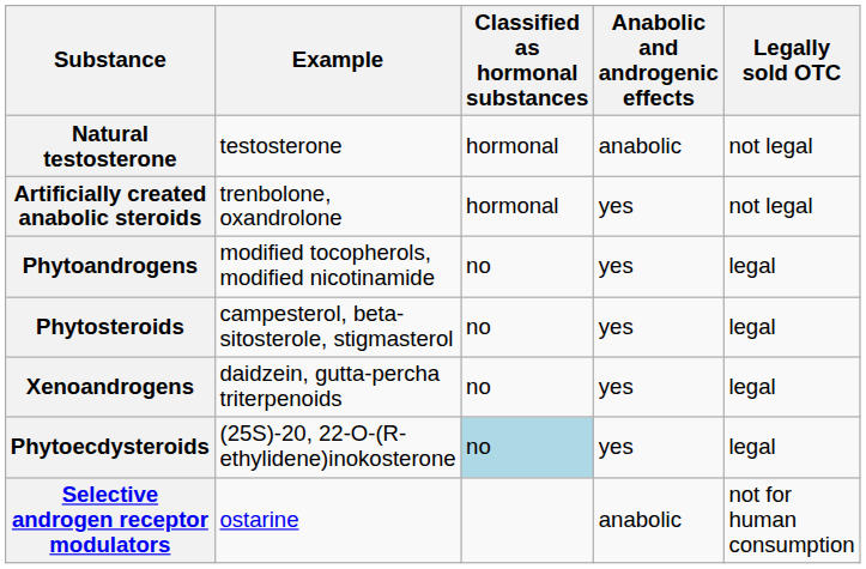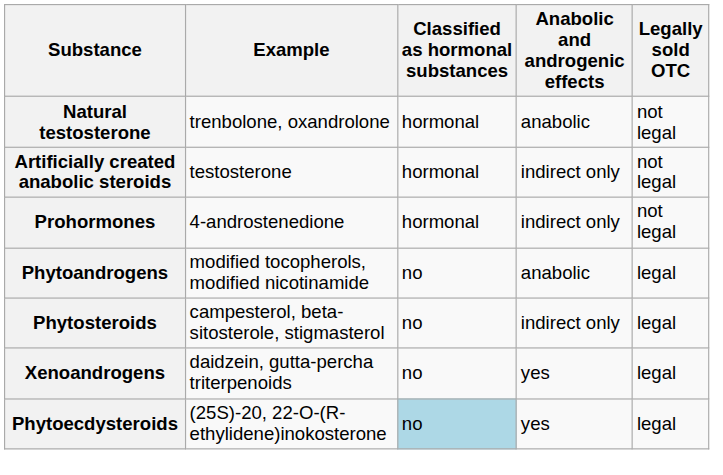Natural testosterone | Example: testosterone -> trenbolone, oxandrolone
Artificially created anabolic steroids | Example: trenbolone, oxandrolone -> testosterone
Artificially created anabolic steroids | Anabolic and androgenic effects: yes -> indirect only
+ row: Prohormones | 4-androstenedione | hormonal | indirect only | not legal
Phytoandrogens | Anabolic and androgenic effects: yes -> anabolic
Phytosteroids | Anabolic and androgenic effects: yes -> indirect only
- row: Selective androgen receptor modulators | ostarine | anabolic | not for human consumption
